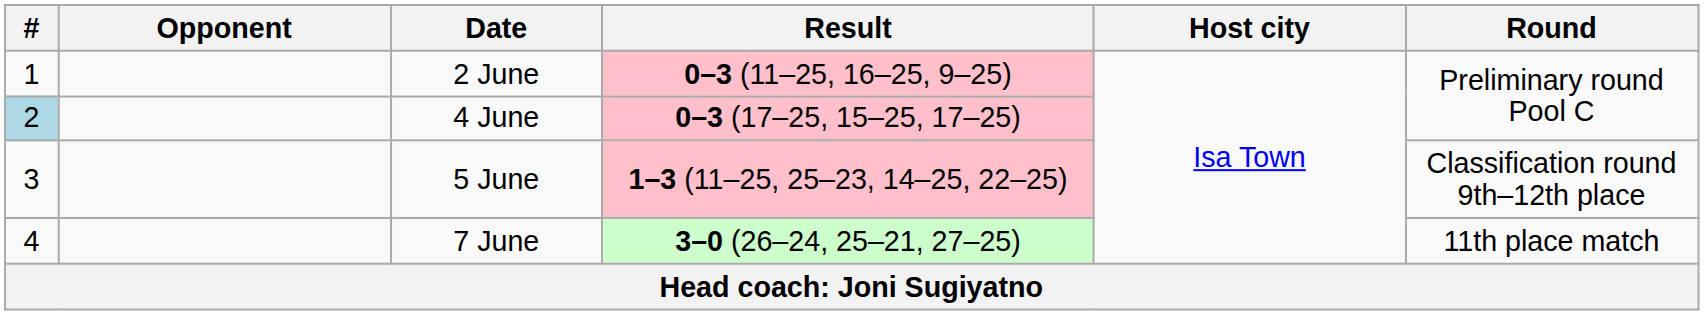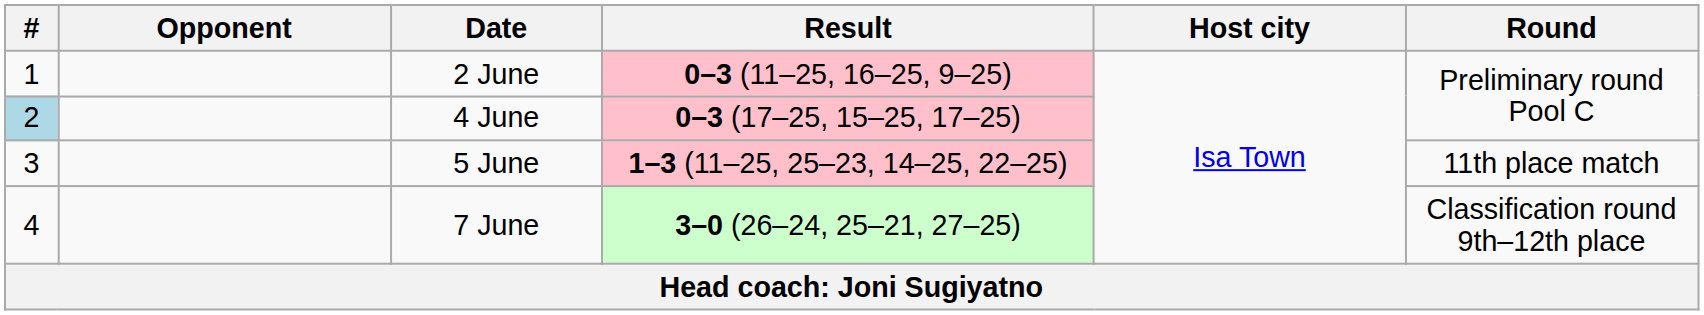5 June | Round: Classification round 9th–12th place -> 11th place match
7 June | Round: 11th place match -> Classification round 9th–12th place
